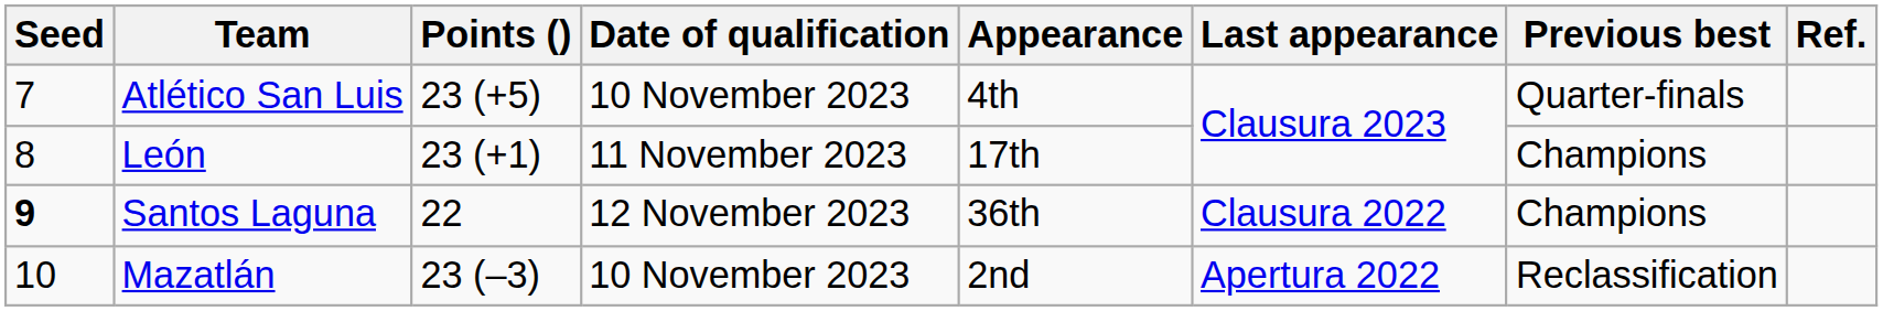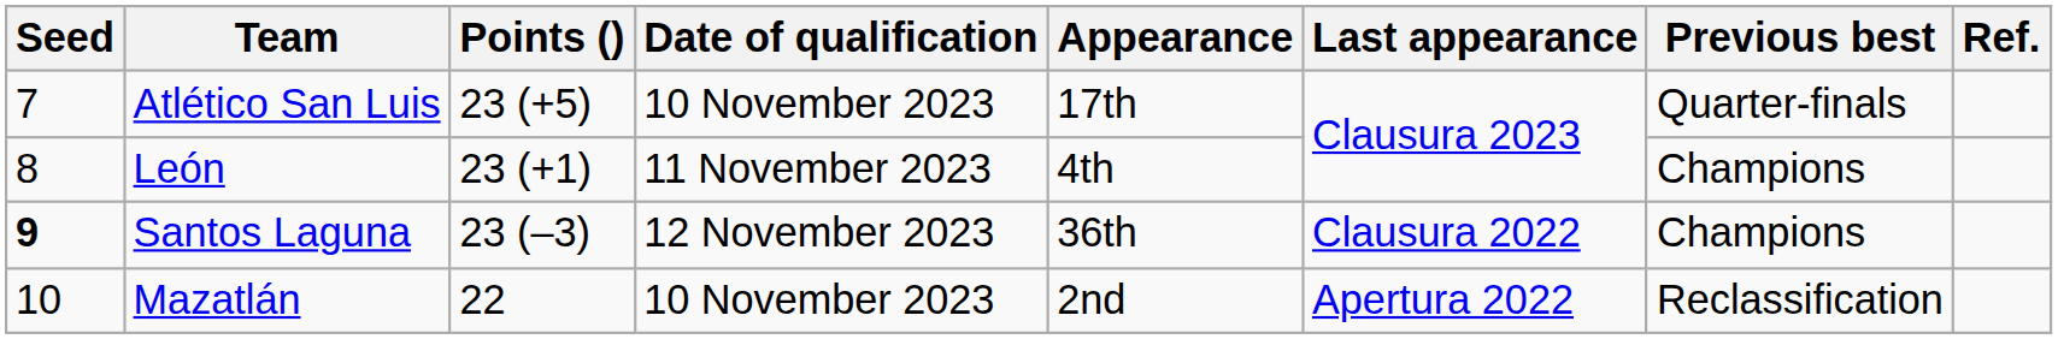Atlético San Luis | Appearance: 4th -> 17th
León | Appearance: 17th -> 4th
Santos Laguna | Points (): 22 -> 23 (–3)
Mazatlán | Points (): 23 (–3) -> 22
